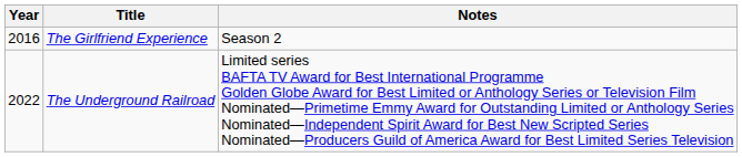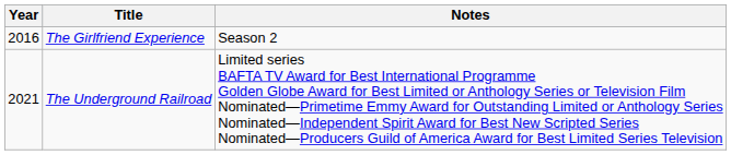The Underground Railroad | Year: 2022 -> 2021
